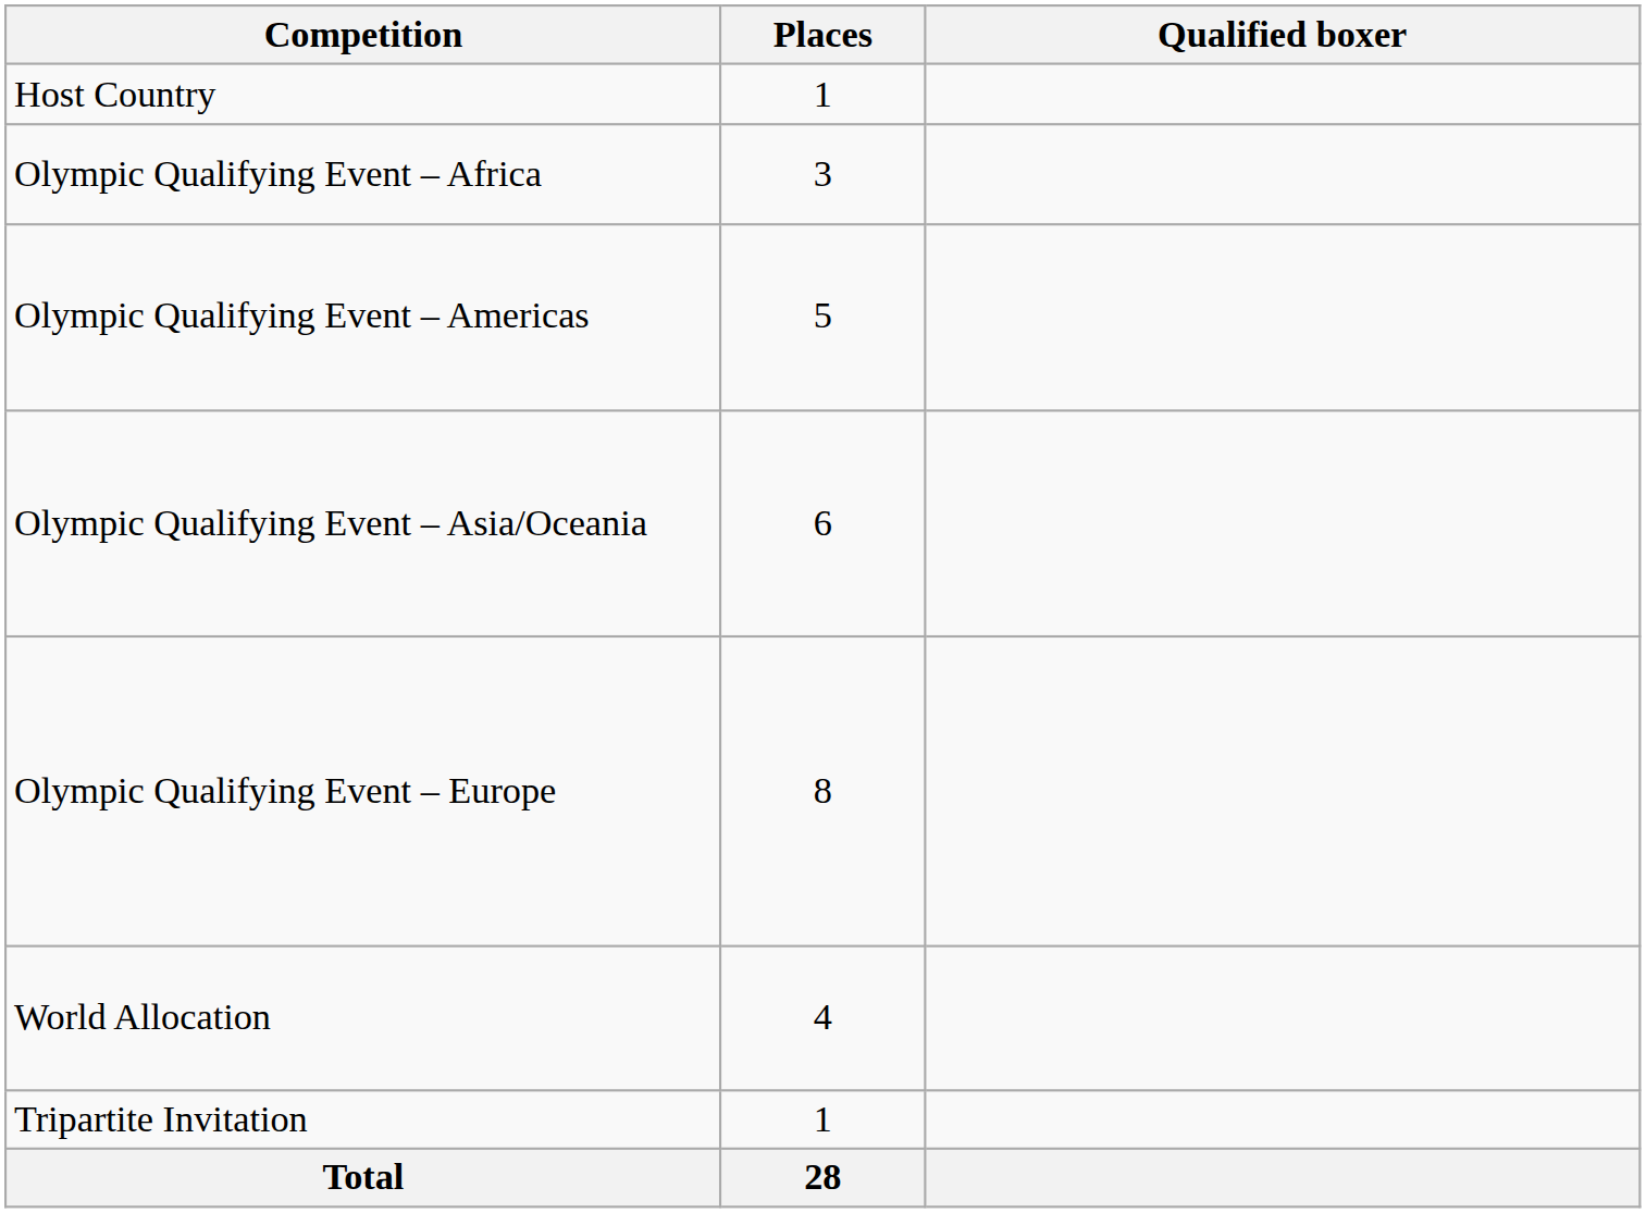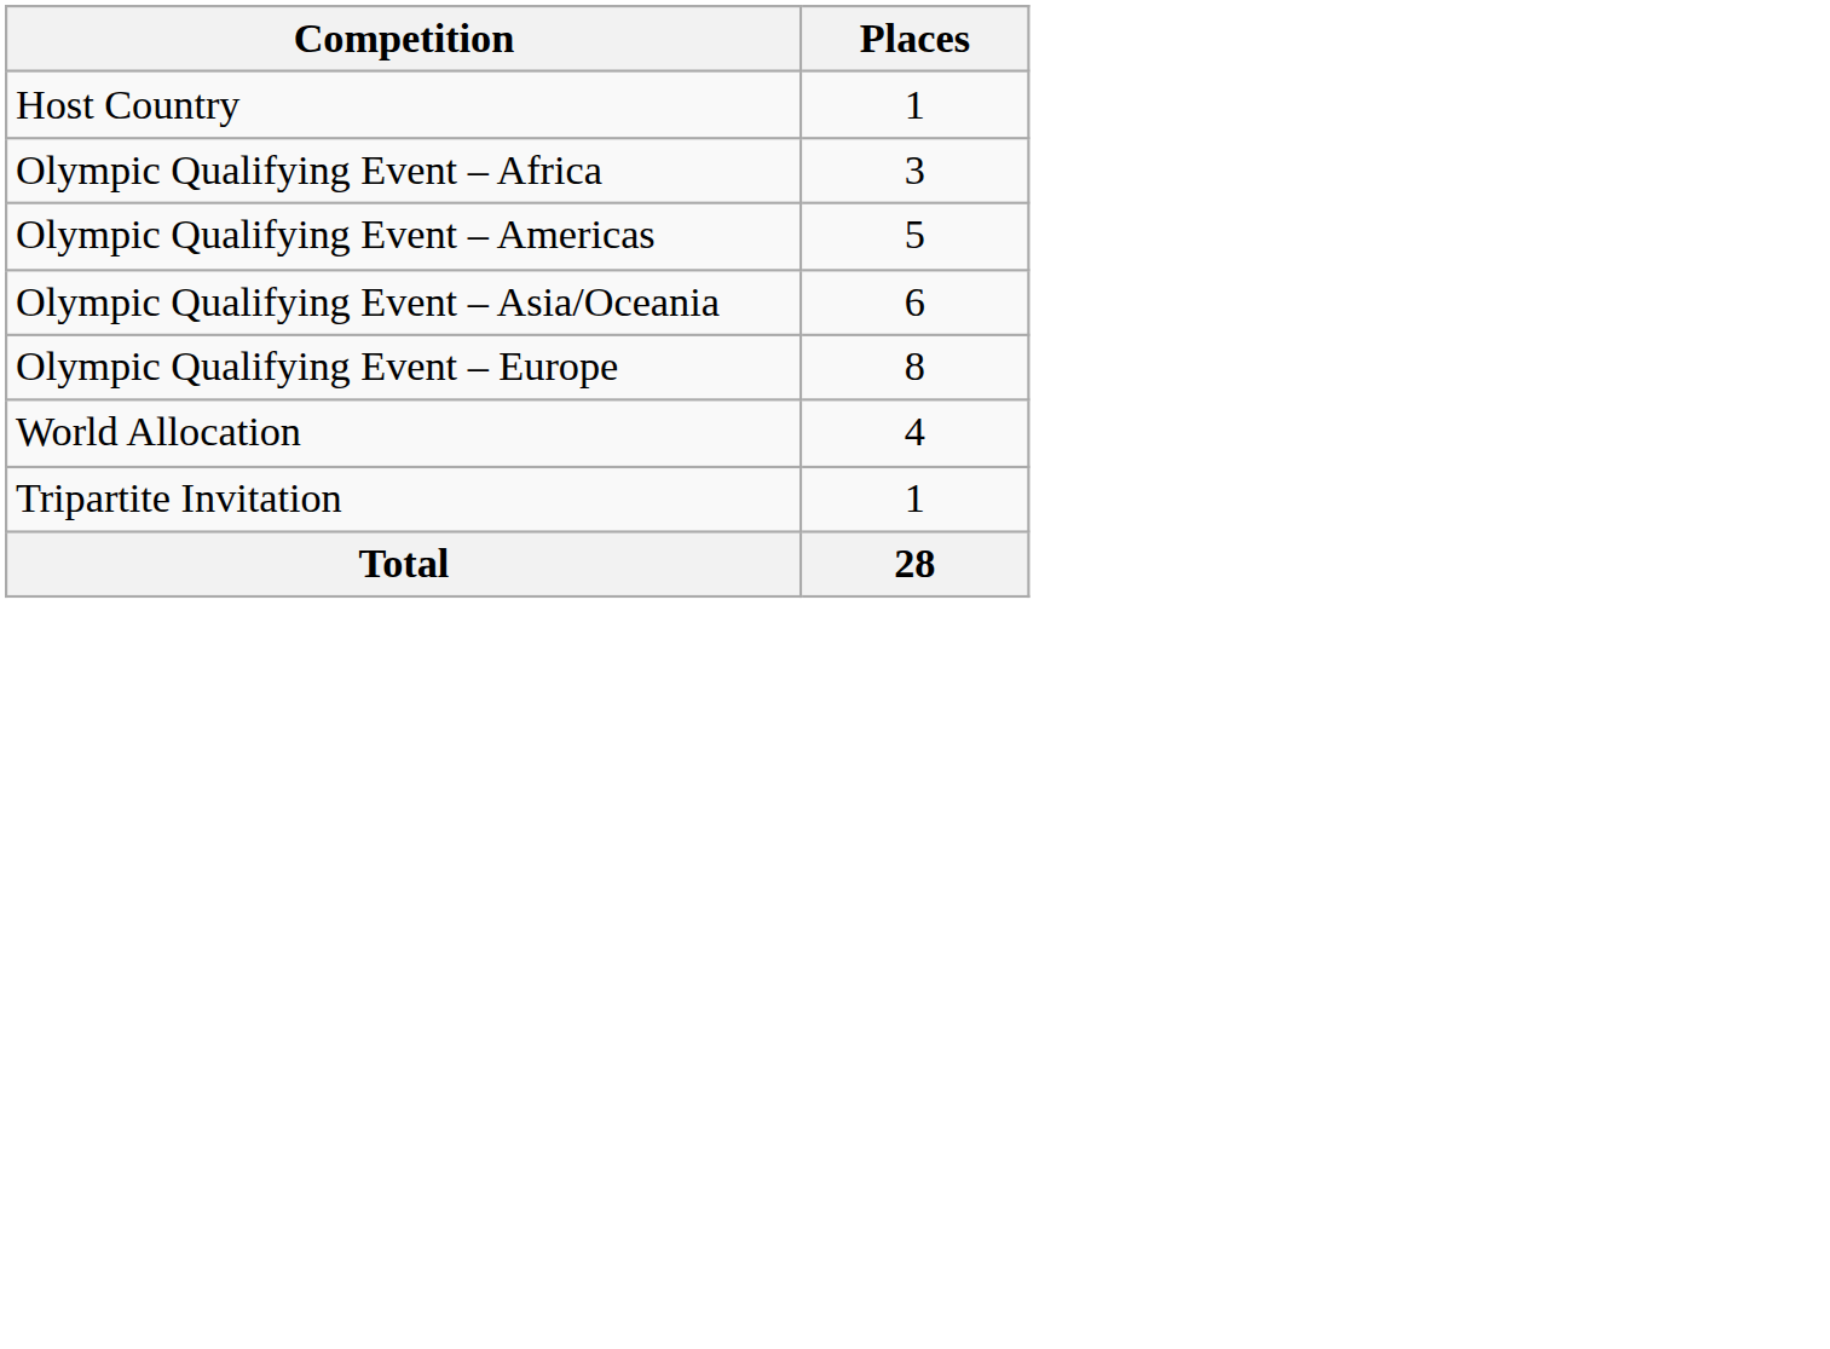- column: Qualified boxer
